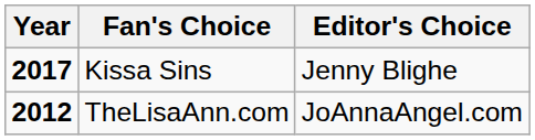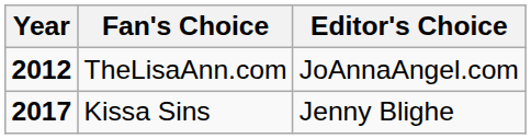rows swapped: TheLisaAnn.com <-> Kissa Sins
